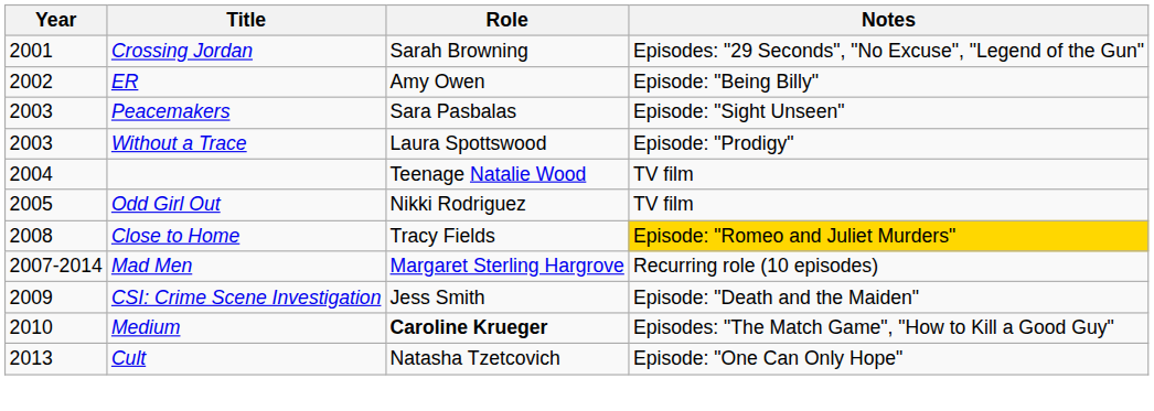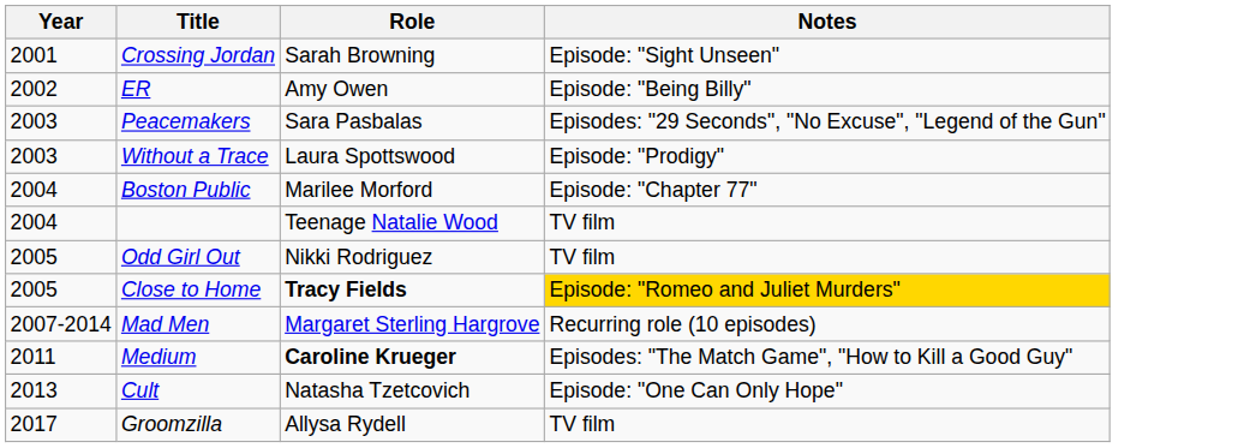Crossing Jordan | Notes: Episodes: "29 Seconds", "No Excuse", "Legend of the Gun" -> Episode: "Sight Unseen"
Peacemakers | Notes: Episode: "Sight Unseen" -> Episodes: "29 Seconds", "No Excuse", "Legend of the Gun"
+ row: 2004 | Boston Public | Marilee Morford | Episode: "Chapter 77"
Close to Home | Year: 2008 -> 2005
Close to Home | Role: normal -> bold
- row: 2009 | CSI: Crime Scene Investigation | Jess Smith | Episode: "Death and the Maiden"
Medium | Year: 2010 -> 2011
+ row: 2017 | Groomzilla | Allysa Rydell | TV film
